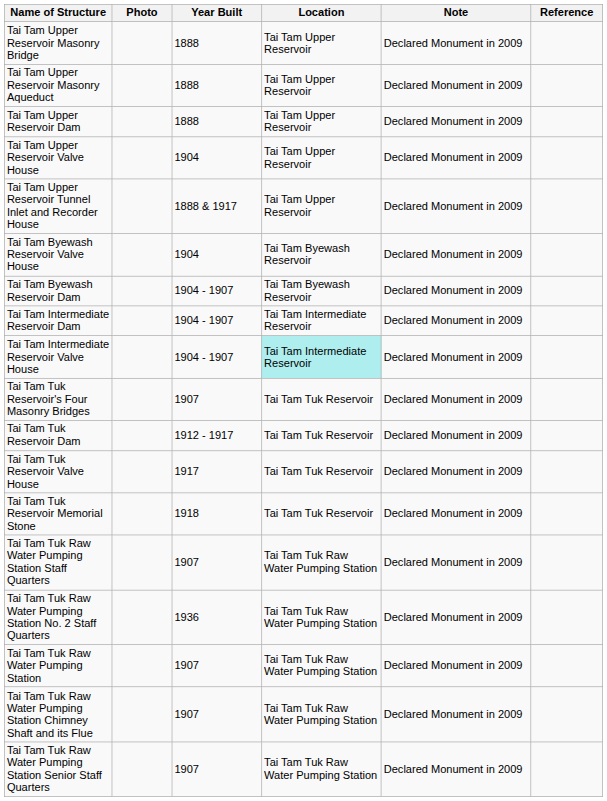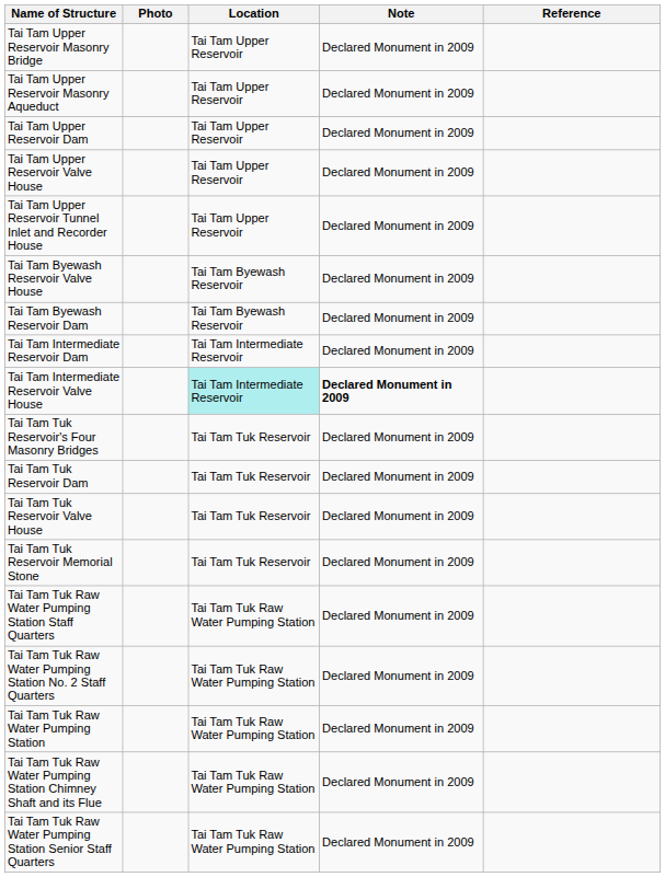- column: Year Built | 1888 | 1888 | 1888 | 1904 | 1888 & 1917 | 1904 | 1904 - 1907 | 1904 - 1907 | 1904 - 1907 | 1907 | 1912 - 1917 | 1917 | 1918 | 1907 | 1936 | 1907 | 1907 | 1907
Tai Tam Intermediate Reservoir Valve House | Note: normal -> bold
